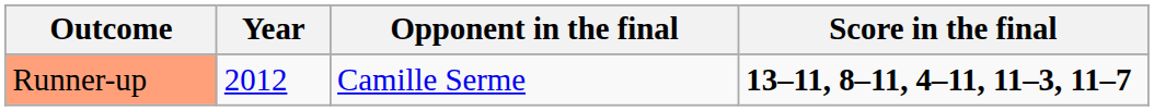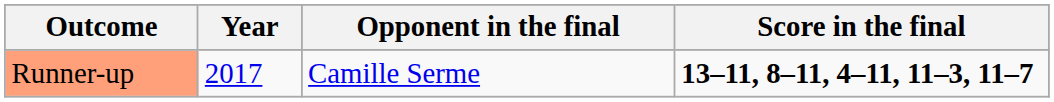Runner-up | Year: 2012 -> 2017
